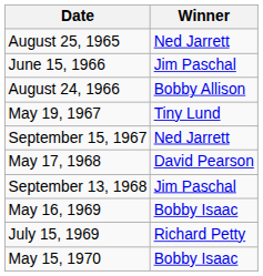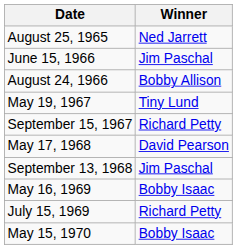September 15, 1967 | Winner: Ned Jarrett -> Richard Petty
